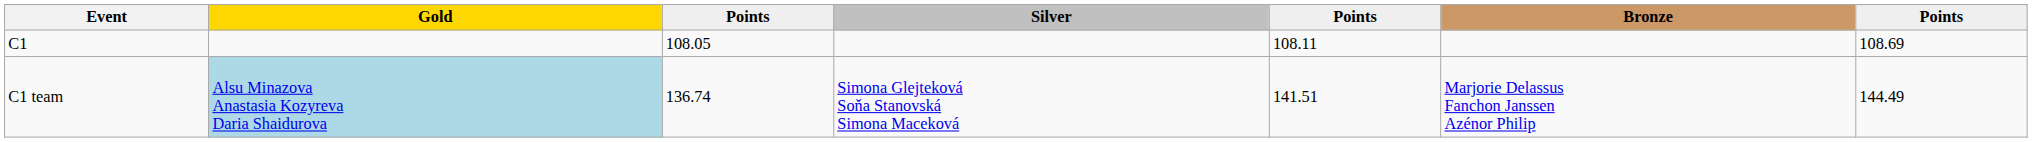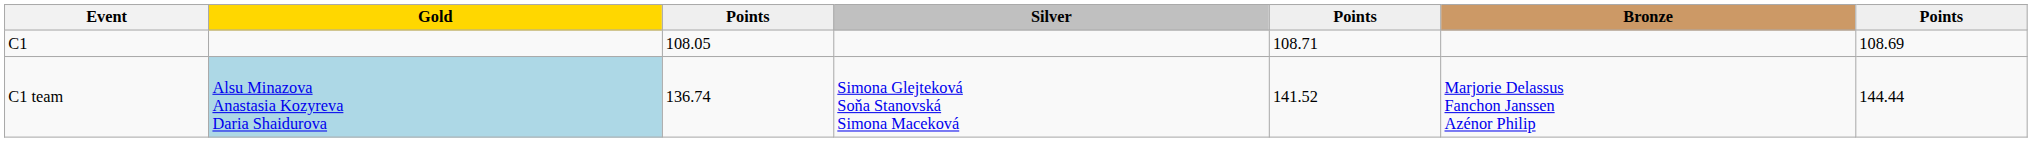C1 | column 5: 108.11 -> 108.71
C1 team | column 5: 141.51 -> 141.52
C1 team | column 7: 144.49 -> 144.44
